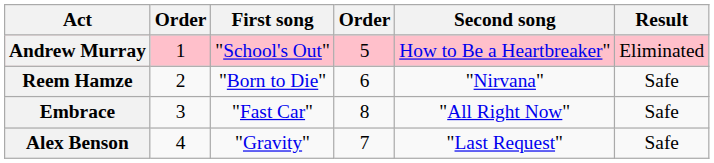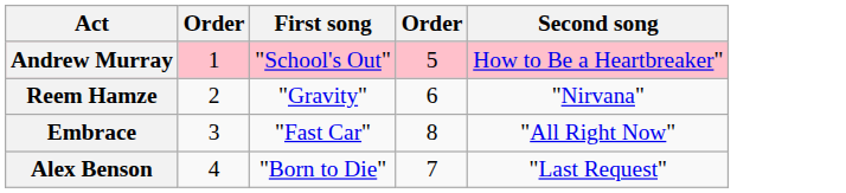- column: Result | Eliminated | Safe | Safe | Safe
Reem Hamze | First song: "Born to Die" -> "Gravity"
Alex Benson | First song: "Gravity" -> "Born to Die"
